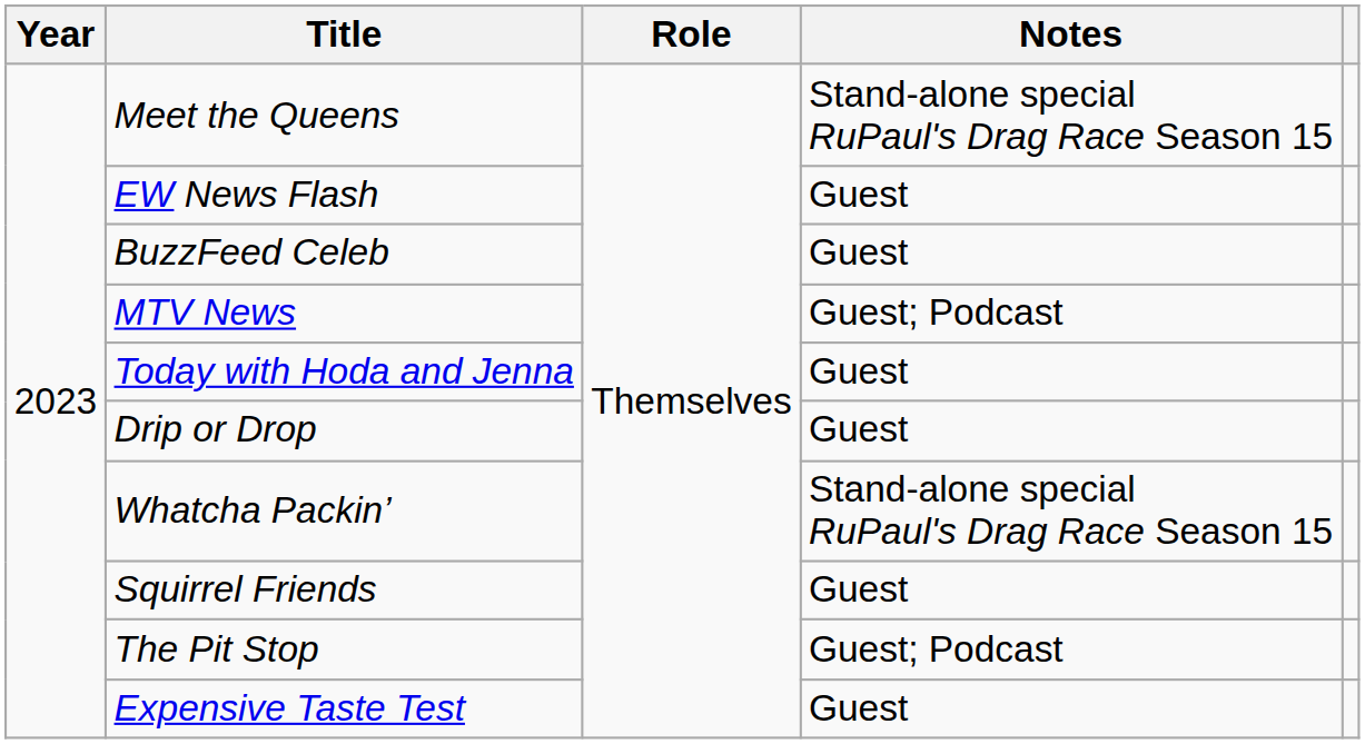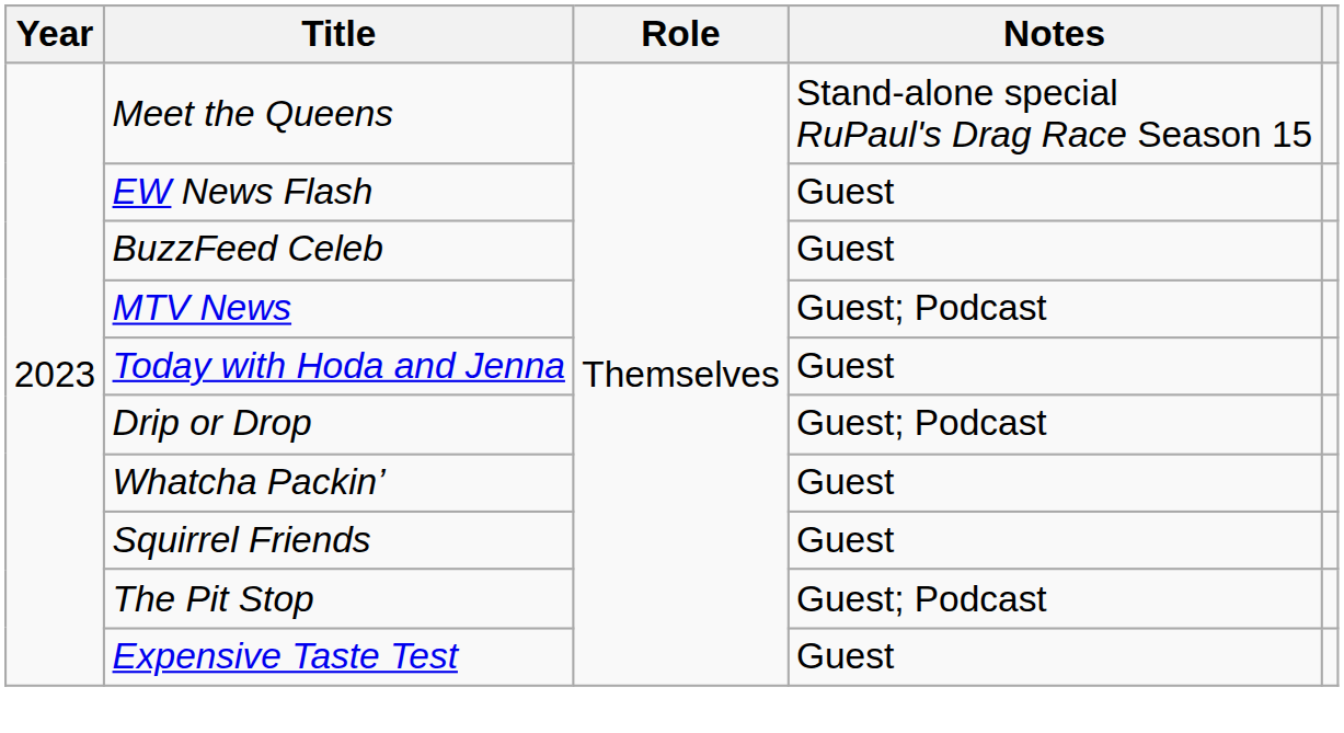Drip or Drop | Notes: Guest -> Guest; Podcast
Whatcha Packin’ | Notes: Stand-alone special RuPaul's Drag Race Season 15 -> Guest
